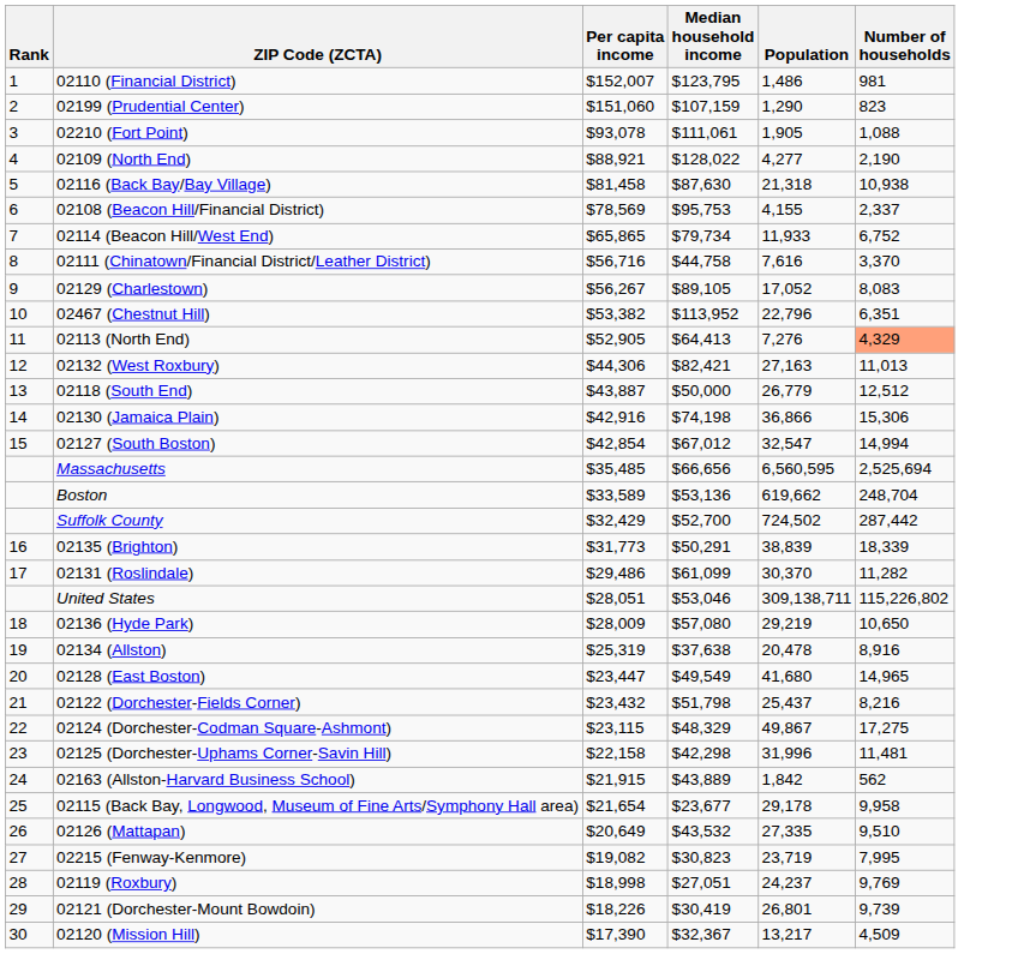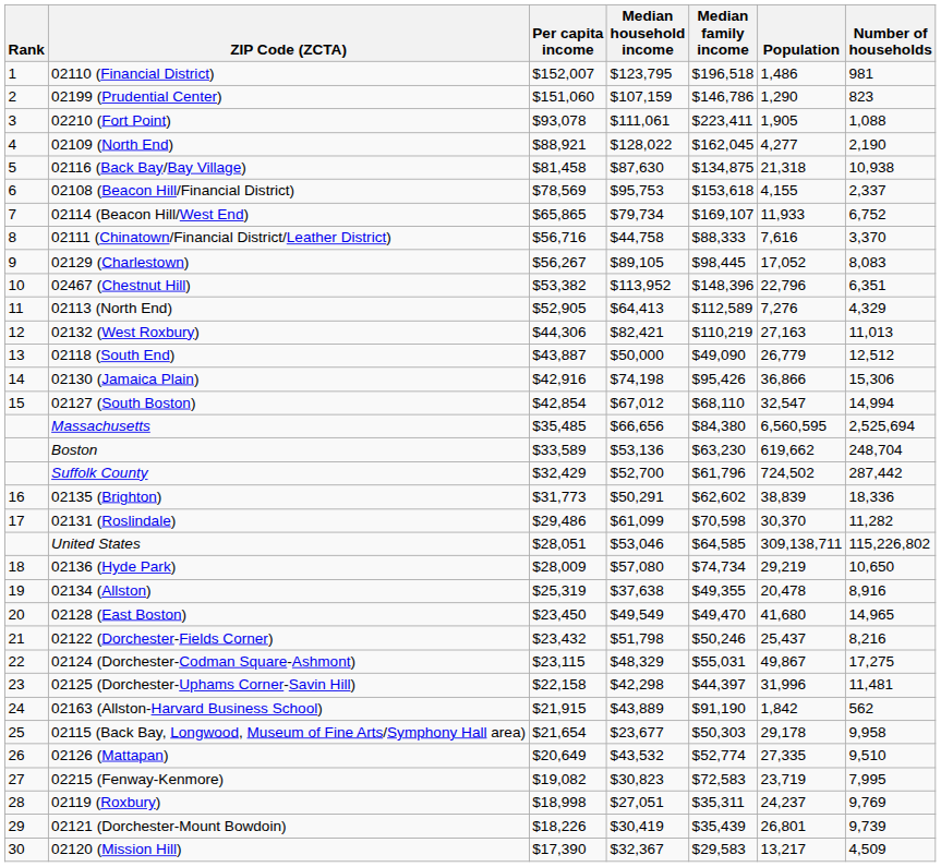+ column: Median family income | $196,518 | $146,786 | $223,411 | $162,045 | $134,875 | $153,618 | $169,107 | $88,333 | $98,445 | $148,396 | $112,589 | $110,219 | $49,090 | $95,426 | $68,110 | $84,380 | $63,230 | $61,796 | $62,602 | $70,598 | $64,585 | $74,734 | $49,355 | $49,470 | $50,246 | $55,031 | $44,397 | $91,190 | $50,303 | $52,774 | $72,583 | $35,311 | $35,439 | $29,583
02113 (North End) | Number of households: lightsalmon background -> no background
02135 (Brighton) | Number of households: 18,339 -> 18,336
02128 (East Boston) | Per capita income: $23,447 -> $23,450
